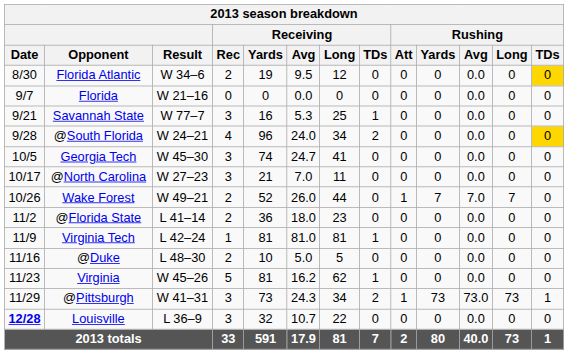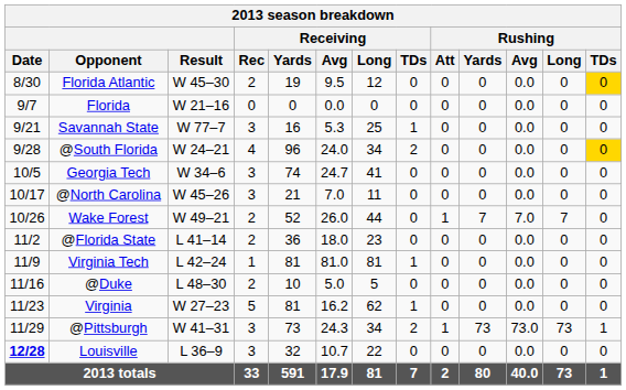Florida Atlantic | Result: W 34–6 -> W 45–30
Georgia Tech | Result: W 45–30 -> W 34–6
@North Carolina | Result: W 27–23 -> W 45–26
Virginia | Result: W 45–26 -> W 27–23
